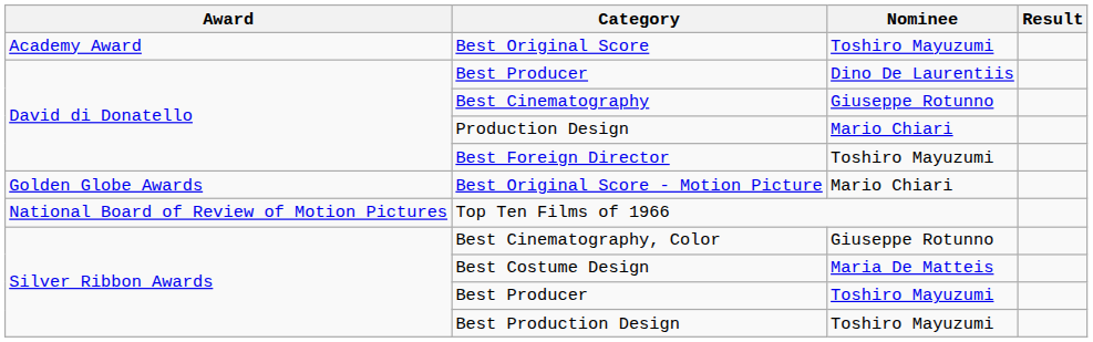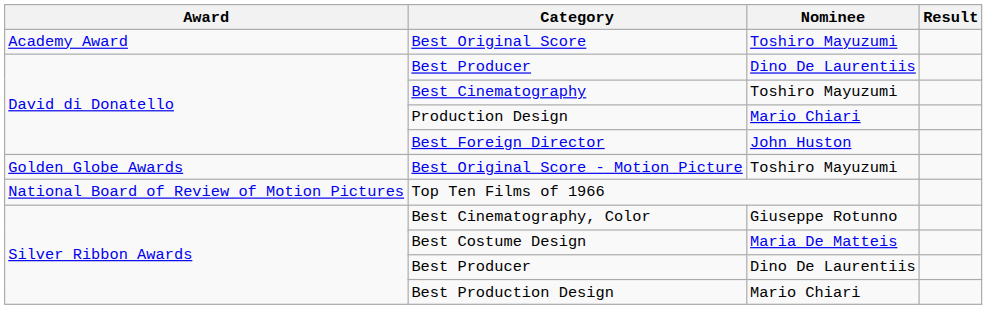Best Cinematography | Nominee: Giuseppe Rotunno -> Toshiro Mayuzumi
Best Foreign Director | Nominee: Toshiro Mayuzumi -> John Huston
Best Original Score - Motion Picture | Nominee: Mario Chiari -> Toshiro Mayuzumi
Silver Ribbon Awards / Best Producer | Nominee: Toshiro Mayuzumi -> Dino De Laurentiis
Best Production Design | Nominee: Toshiro Mayuzumi -> Mario Chiari
